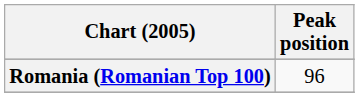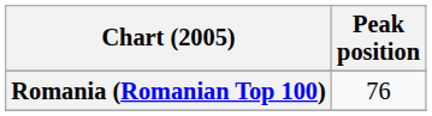Romania (Romanian Top 100) | Peak position: 96 -> 76
